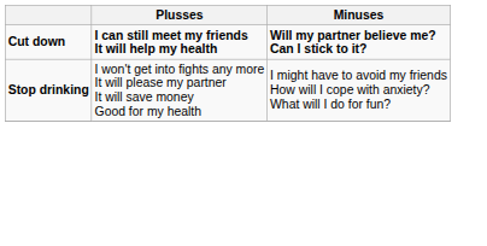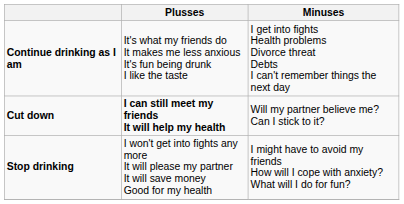+ row: Continue drinking as I am | It's what my friends do It makes me less anxious It's fun being drunk I like the taste | I get into fights Health problems Divorce threat Debts I can't remember things the next day
Cut down | Minuses: bold -> normal
